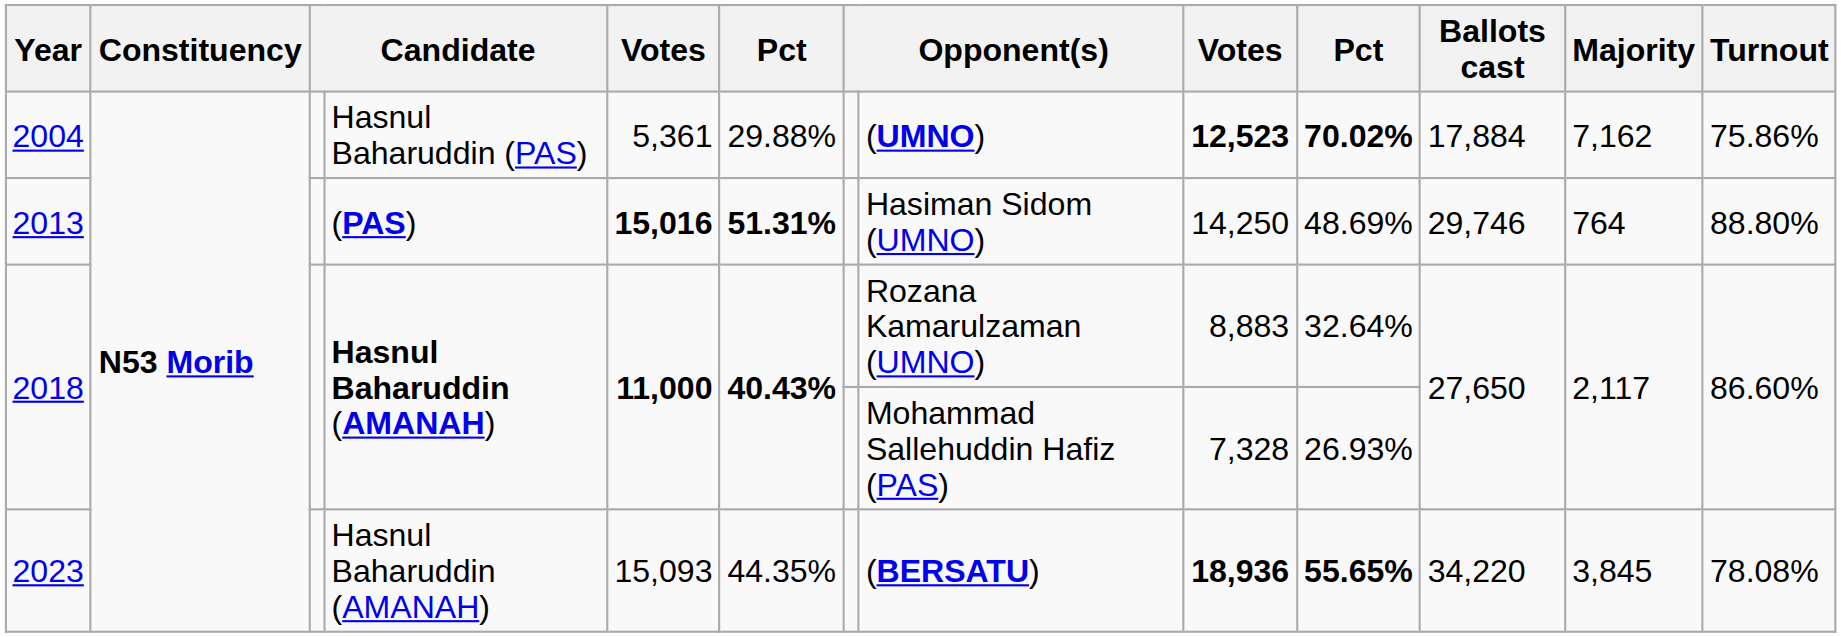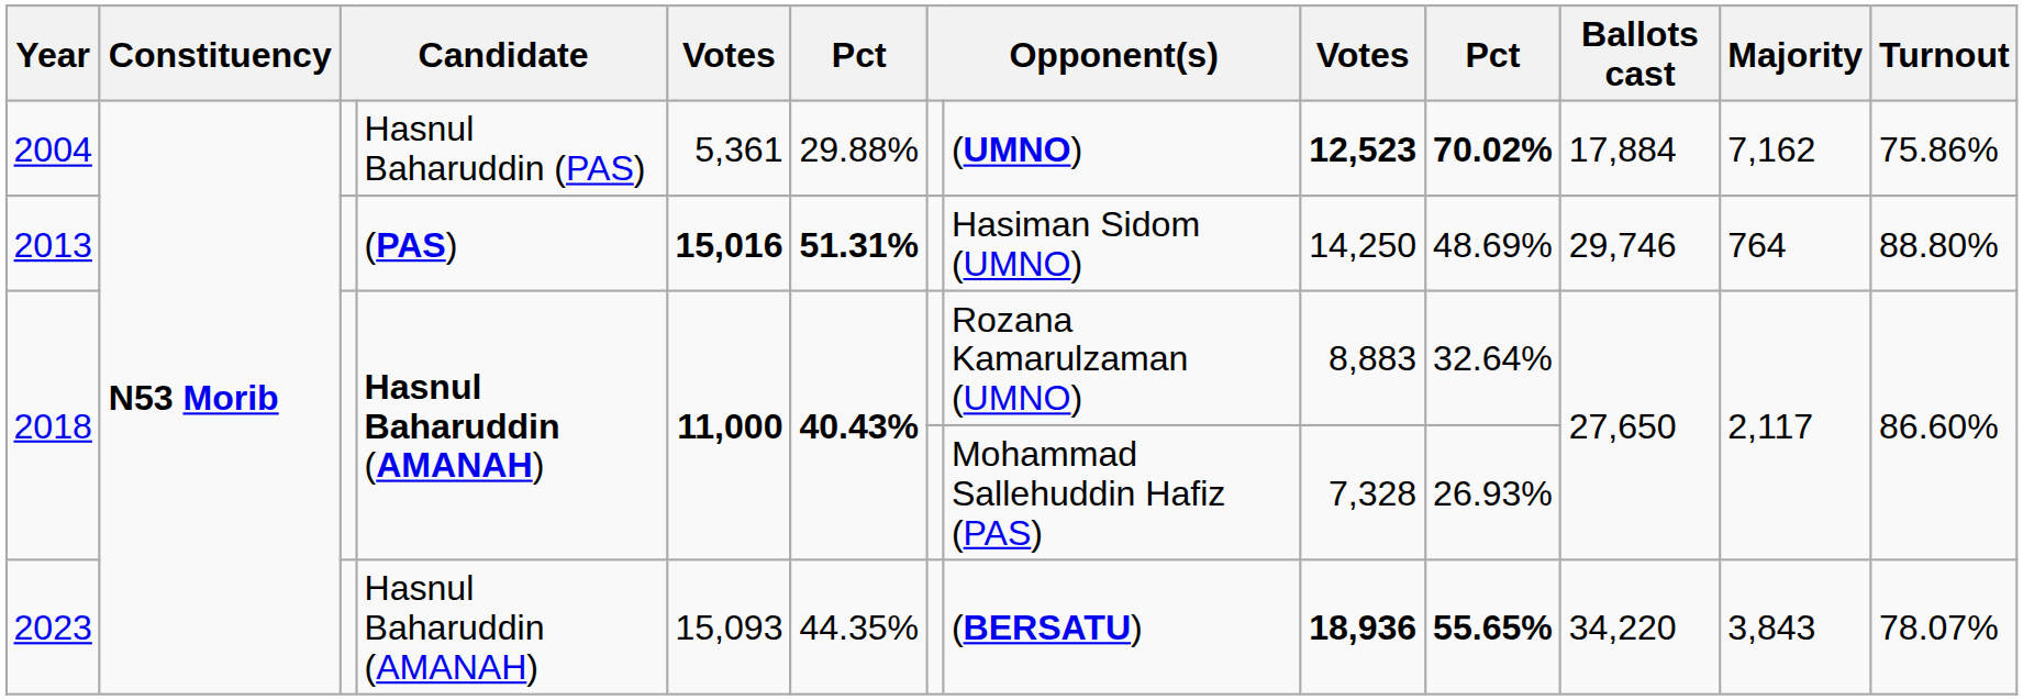2023 | Majority: 3,845 -> 3,843
2023 | Turnout: 78.08% -> 78.07%
